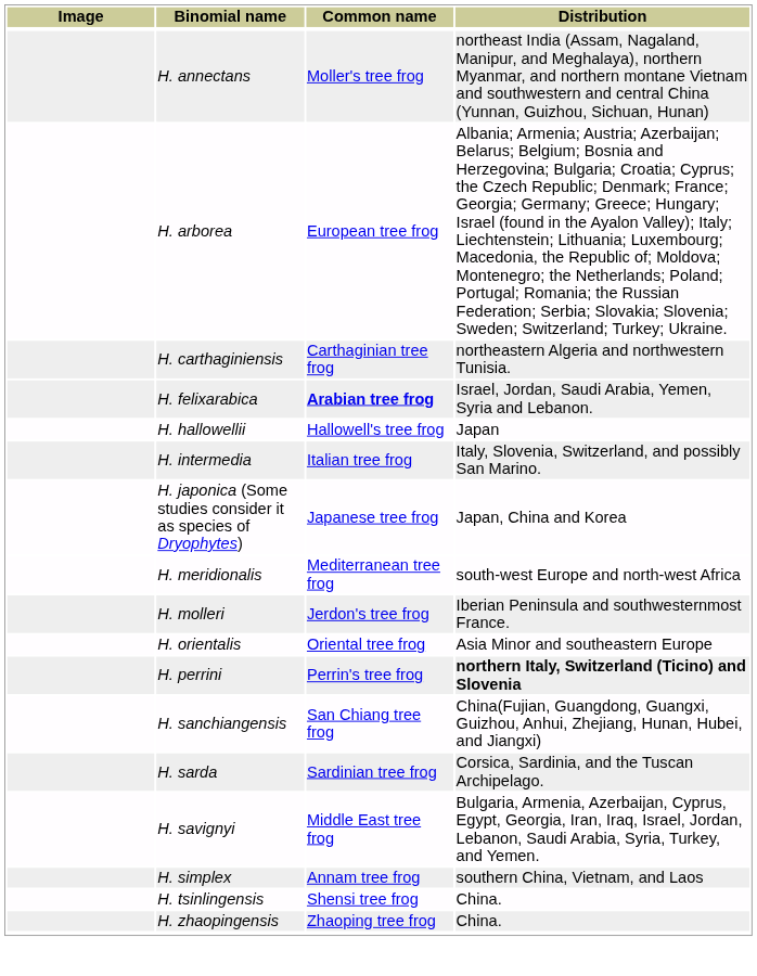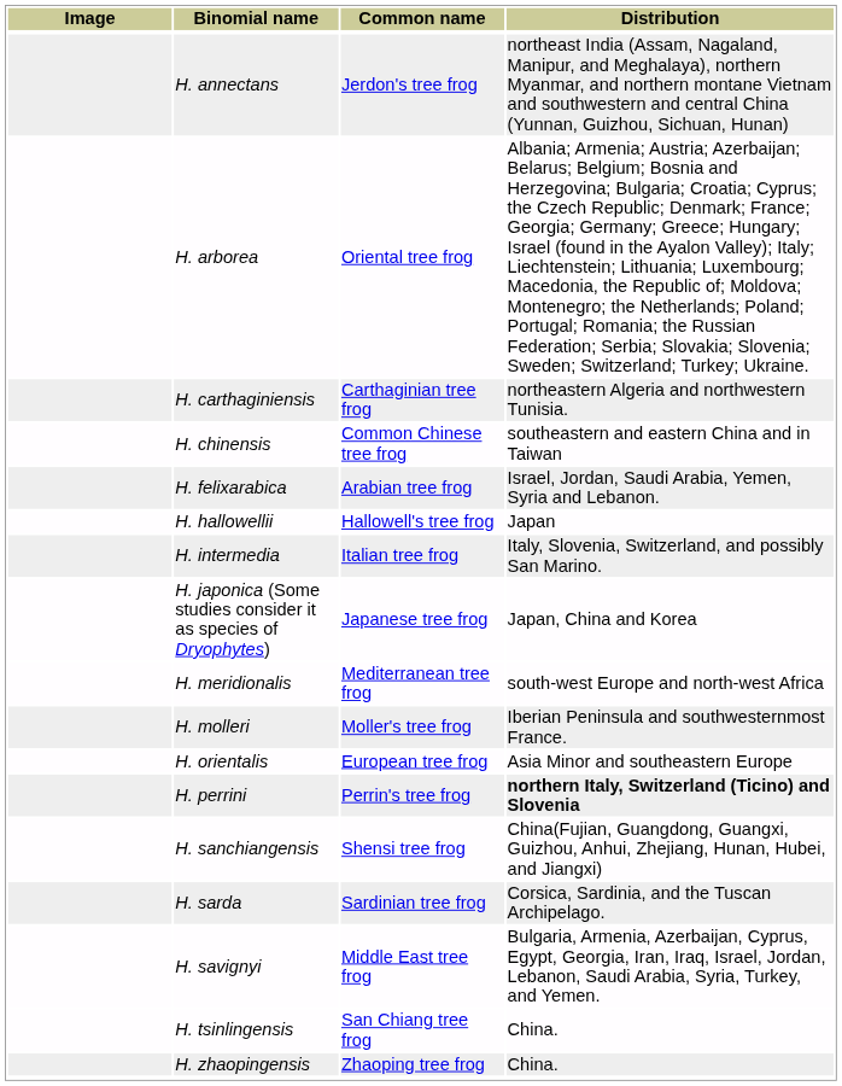H. annectans | Common name: Moller's tree frog -> Jerdon's tree frog
H. arborea | Common name: European tree frog -> Oriental tree frog
+ row: H. chinensis | Common Chinese tree frog | southeastern and eastern China and in Taiwan
H. felixarabica | Common name: bold -> normal
H. molleri | Common name: Jerdon's tree frog -> Moller's tree frog
H. orientalis | Common name: Oriental tree frog -> European tree frog
H. sanchiangensis | Common name: San Chiang tree frog -> Shensi tree frog
- row: H. simplex | Annam tree frog | southern China, Vietnam, and Laos
H. tsinlingensis | Common name: Shensi tree frog -> San Chiang tree frog
